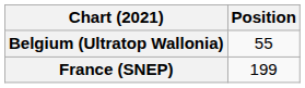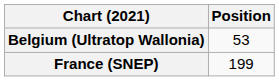Belgium (Ultratop Wallonia) | Position: 55 -> 53
